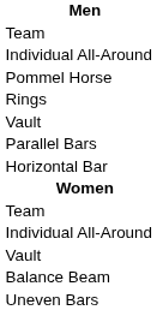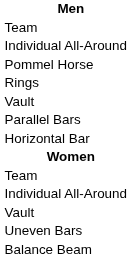rows swapped: Uneven Bars <-> Balance Beam
